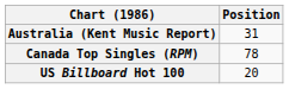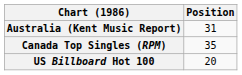Canada Top Singles (RPM) | Position: 78 -> 35
